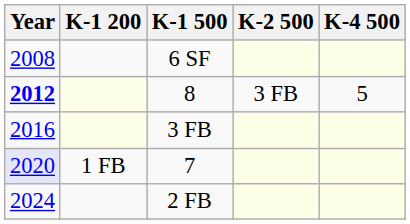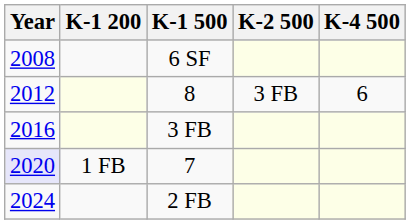8 | Year: bold -> normal
8 | K-4 500: 5 -> 6
